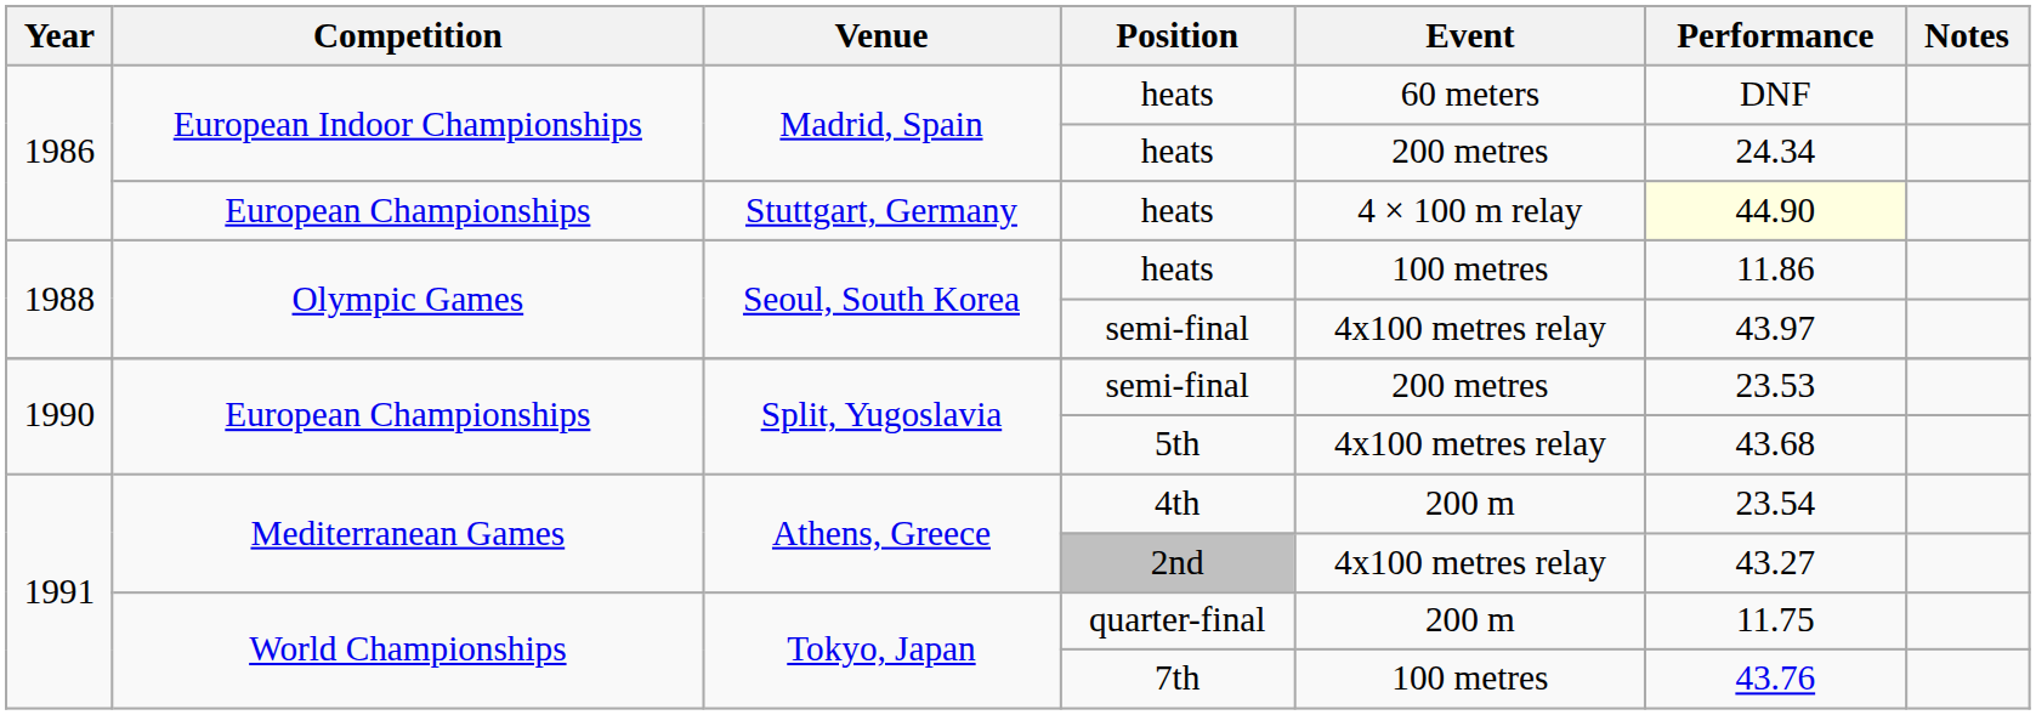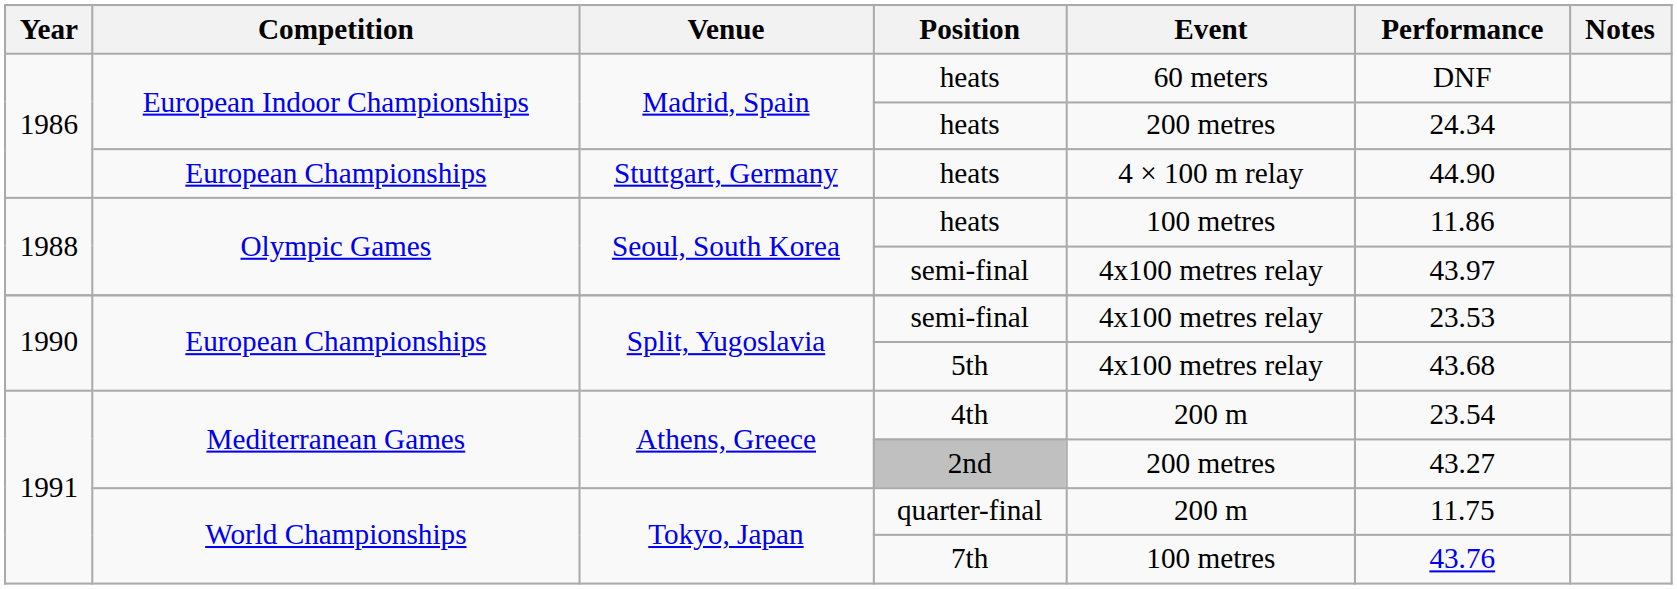Stuttgart, Germany / heats | Performance: lightyellow background -> no background
Split, Yugoslavia / semi-final | Event: 200 metres -> 4x100 metres relay
2nd | Event: 4x100 metres relay -> 200 metres
